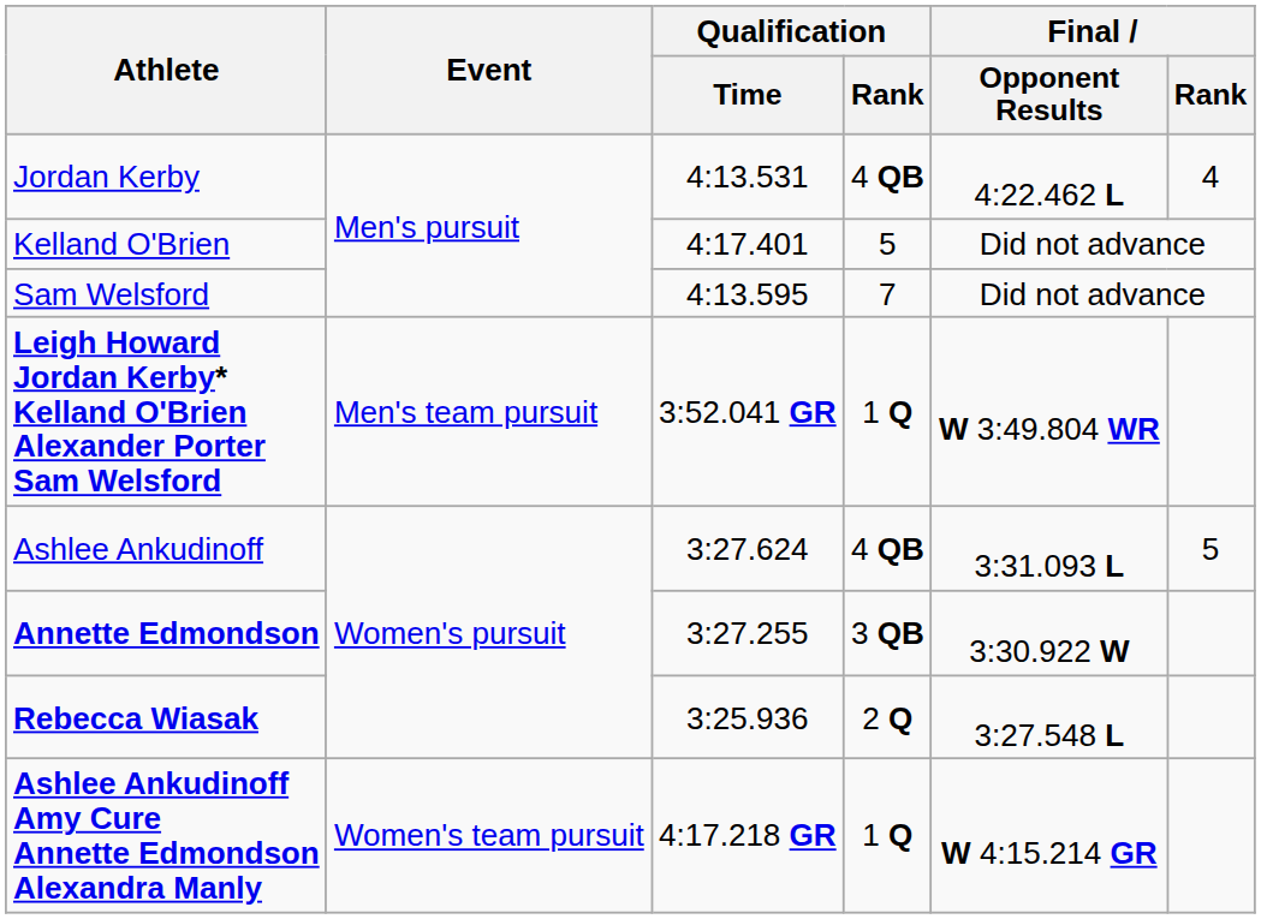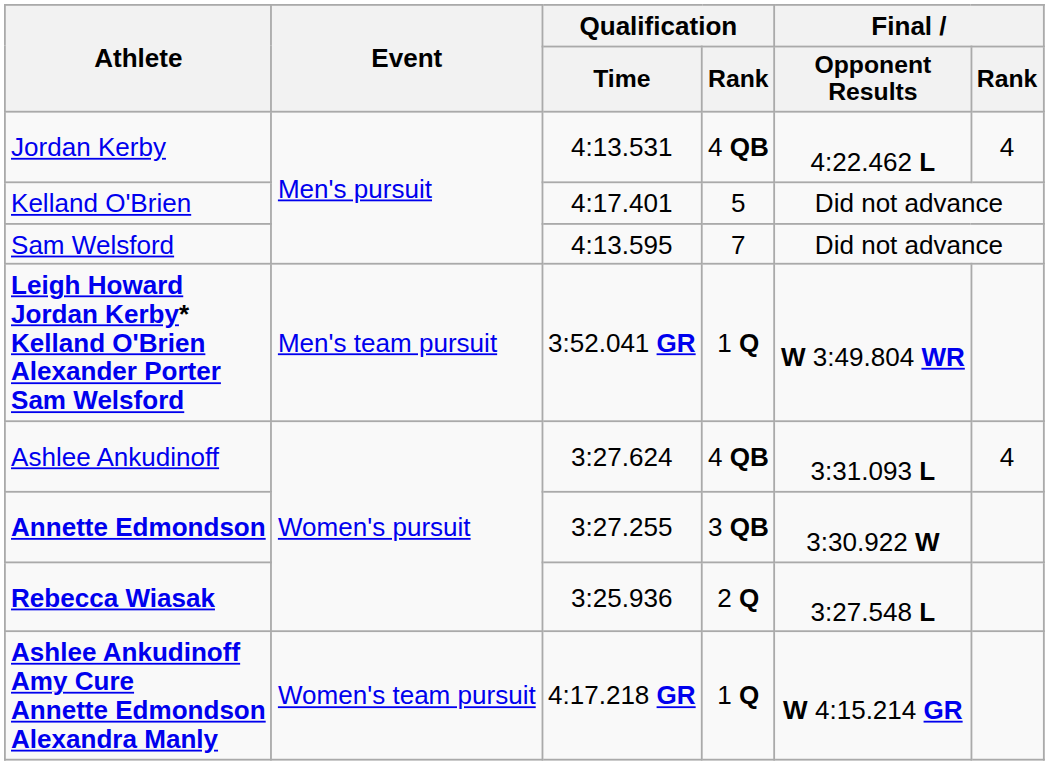Ashlee Ankudinoff | Final / Rank: 5 -> 4
